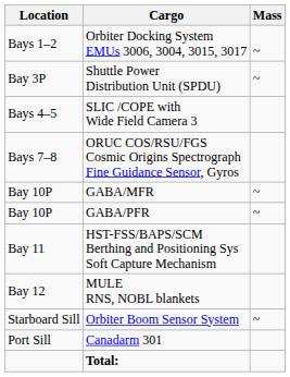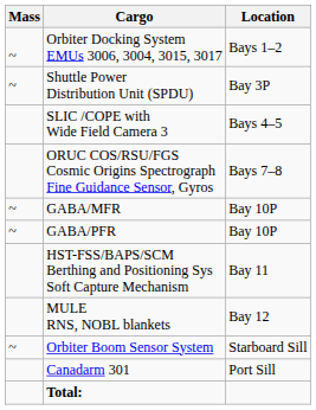columns swapped: Location <-> Mass
